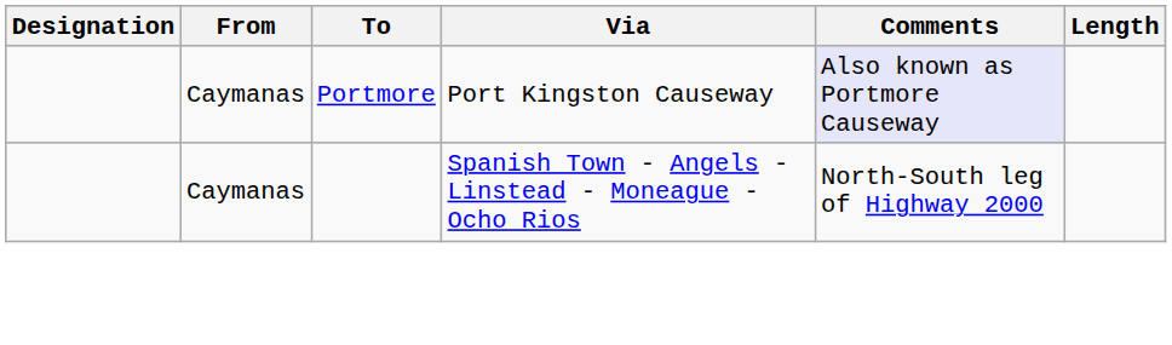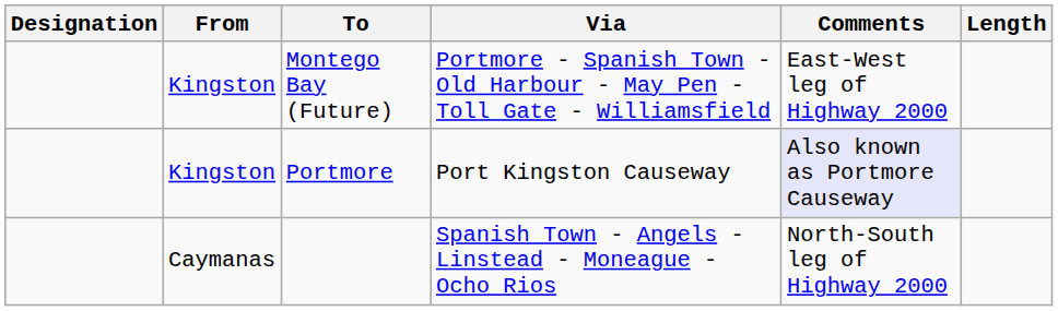+ row: Kingston | Montego Bay (Future) | Portmore - Spanish Town - Old Harbour - May Pen - Toll Gate - Williamsfield | East-West leg of Highway 2000
Portmore | From: Caymanas -> Kingston
